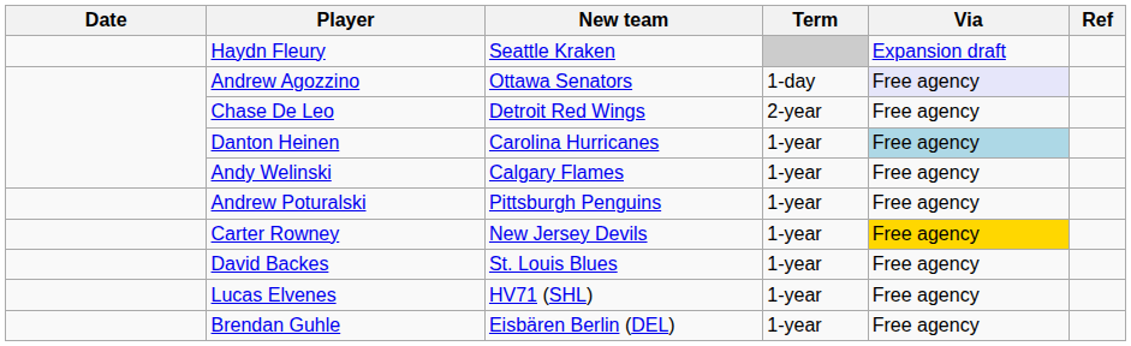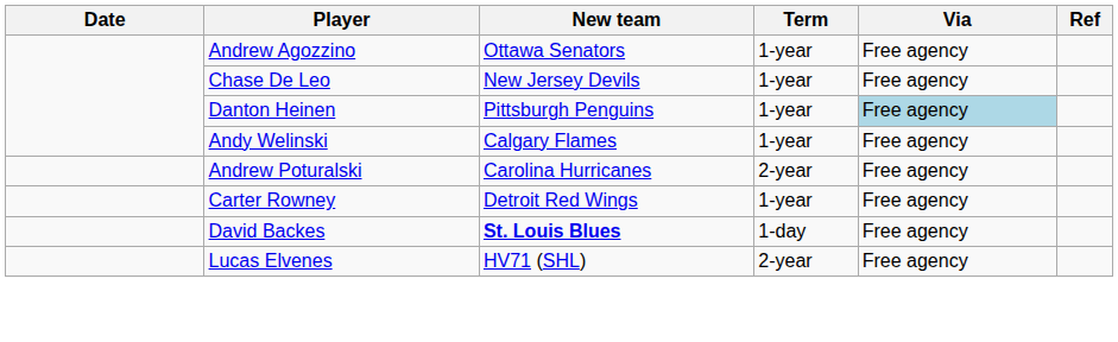- row: Haydn Fleury | Seattle Kraken | Expansion draft
Andrew Agozzino | Term: 1-day -> 1-year
Andrew Agozzino | Via: lavender background -> no background
Chase De Leo | New team: Detroit Red Wings -> New Jersey Devils
Chase De Leo | Term: 2-year -> 1-year
Danton Heinen | New team: Carolina Hurricanes -> Pittsburgh Penguins
Andrew Poturalski | New team: Pittsburgh Penguins -> Carolina Hurricanes
Andrew Poturalski | Term: 1-year -> 2-year
Carter Rowney | New team: New Jersey Devils -> Detroit Red Wings
Carter Rowney | Via: gold background -> no background
David Backes | New team: normal -> bold
David Backes | Term: 1-year -> 1-day
Lucas Elvenes | Term: 1-year -> 2-year
- row: Brendan Guhle | Eisbären Berlin (DEL) | 1-year | Free agency
